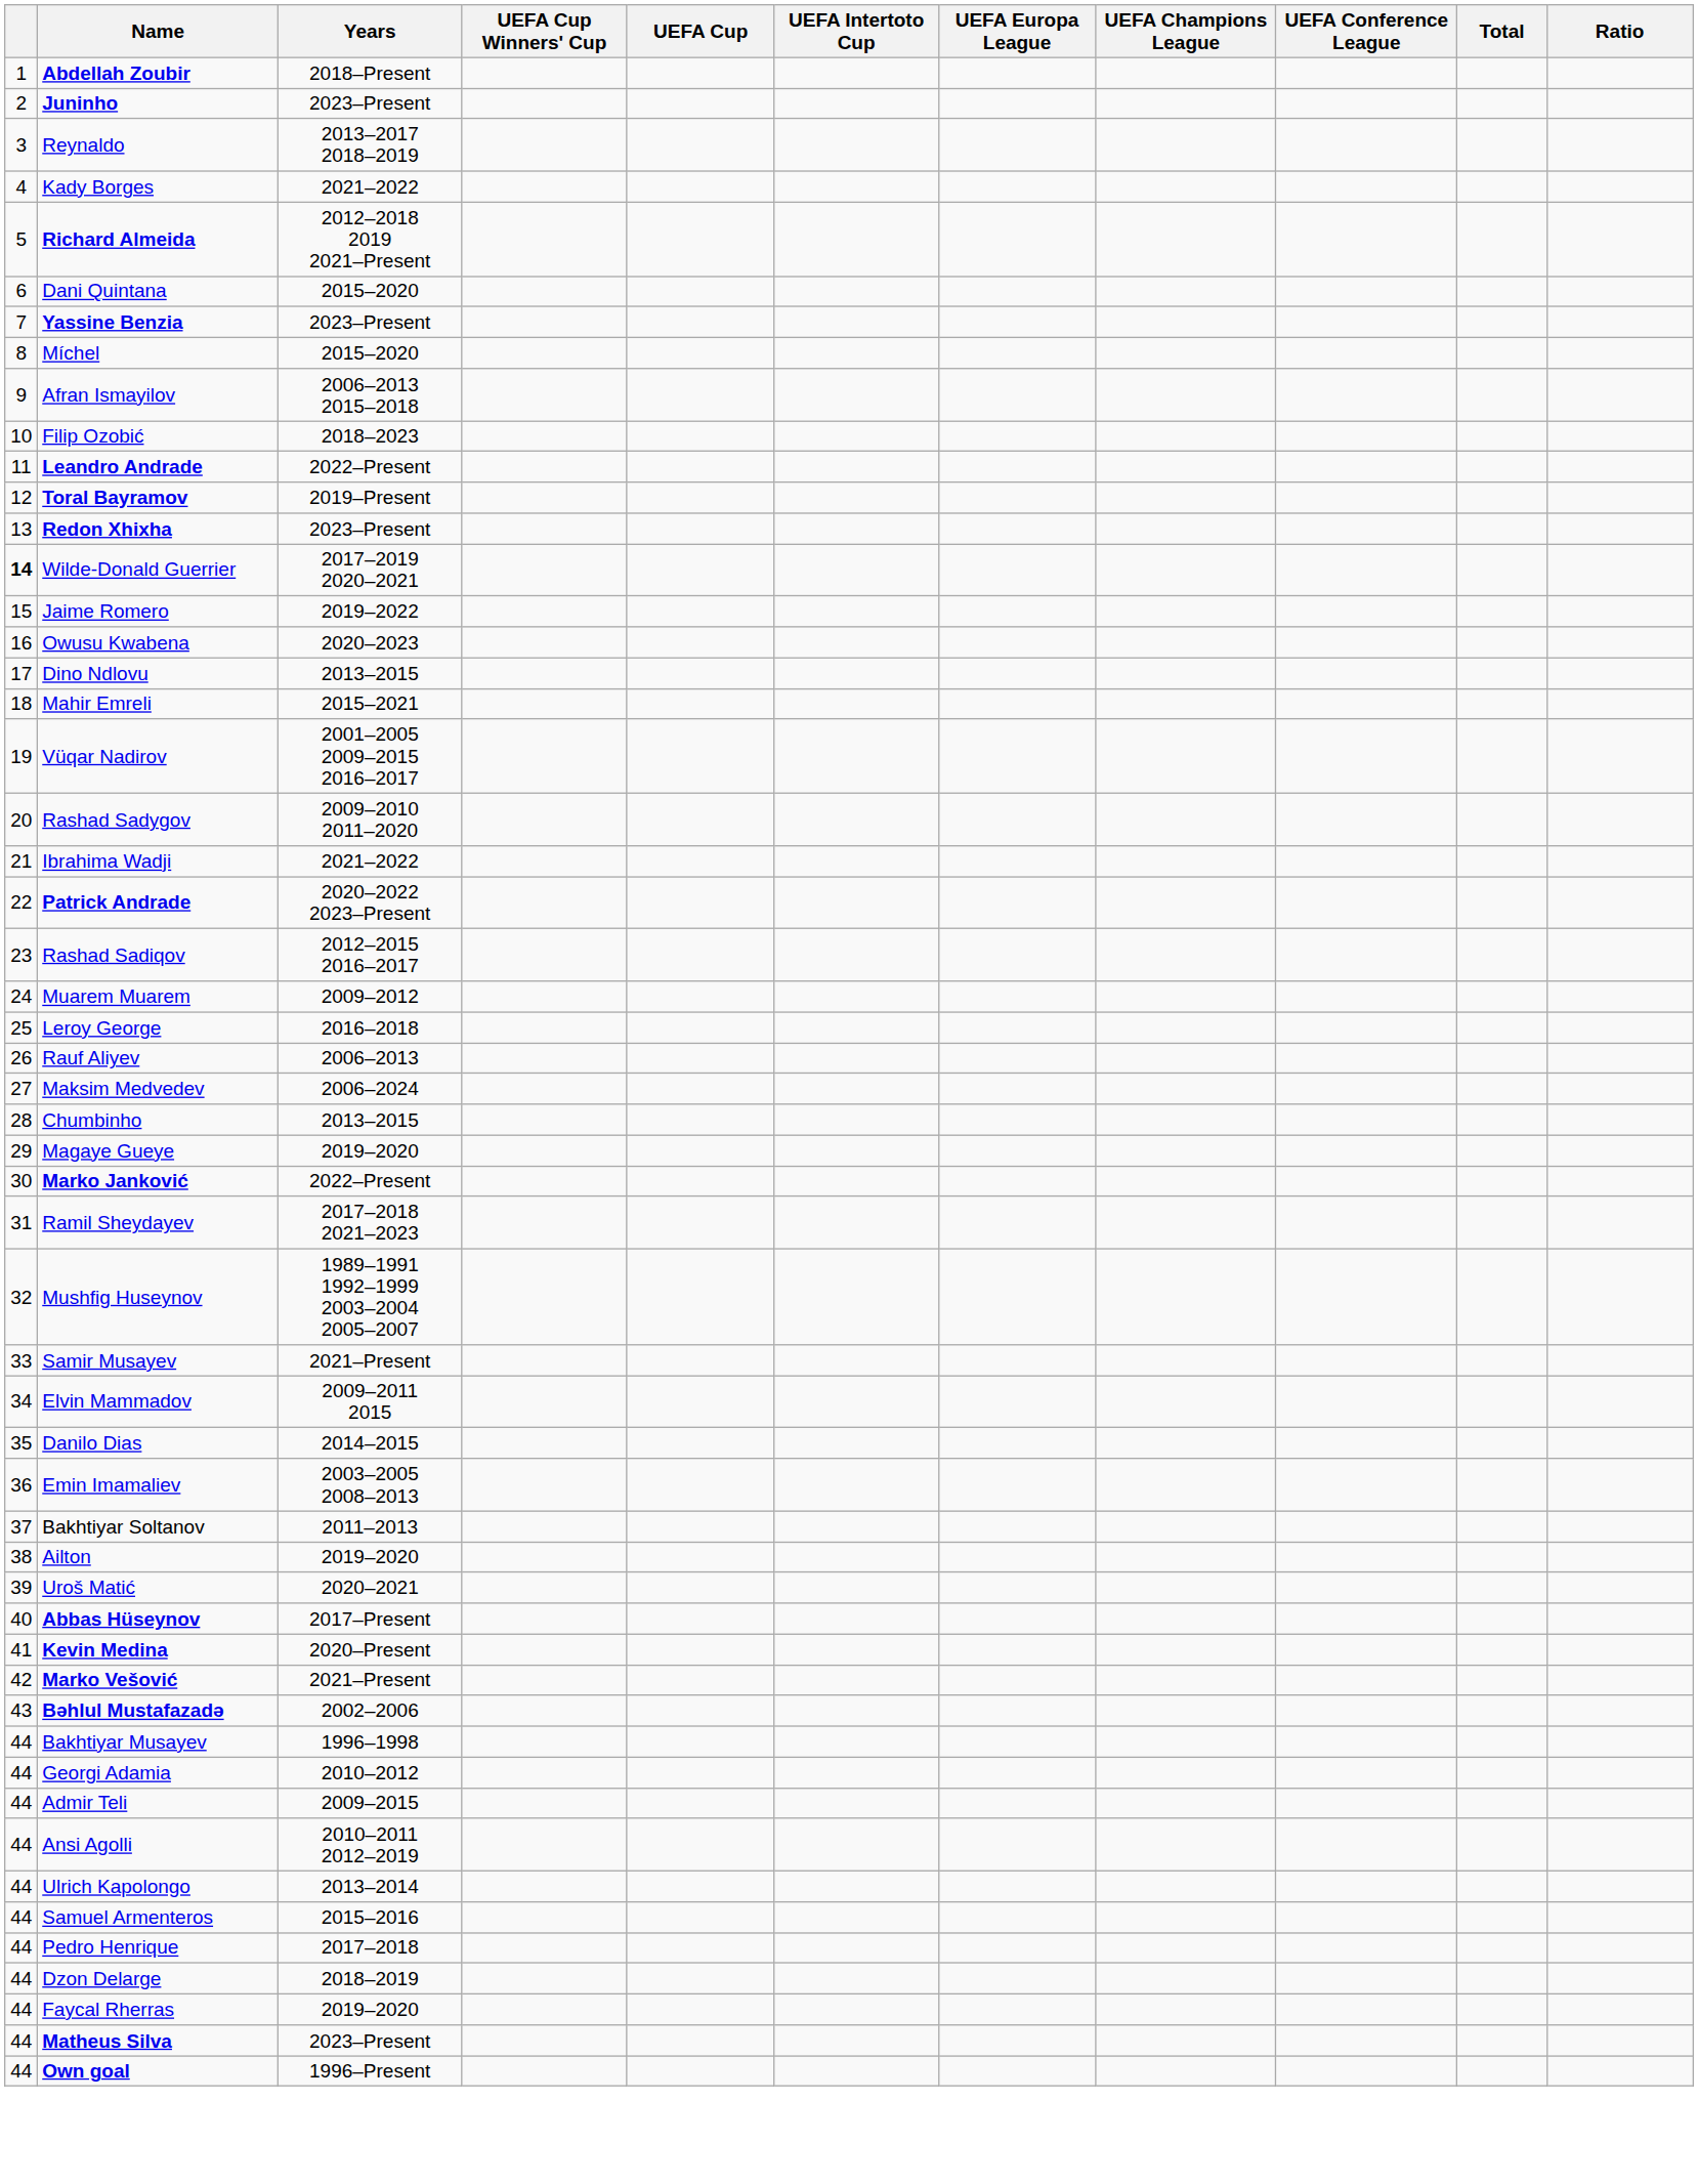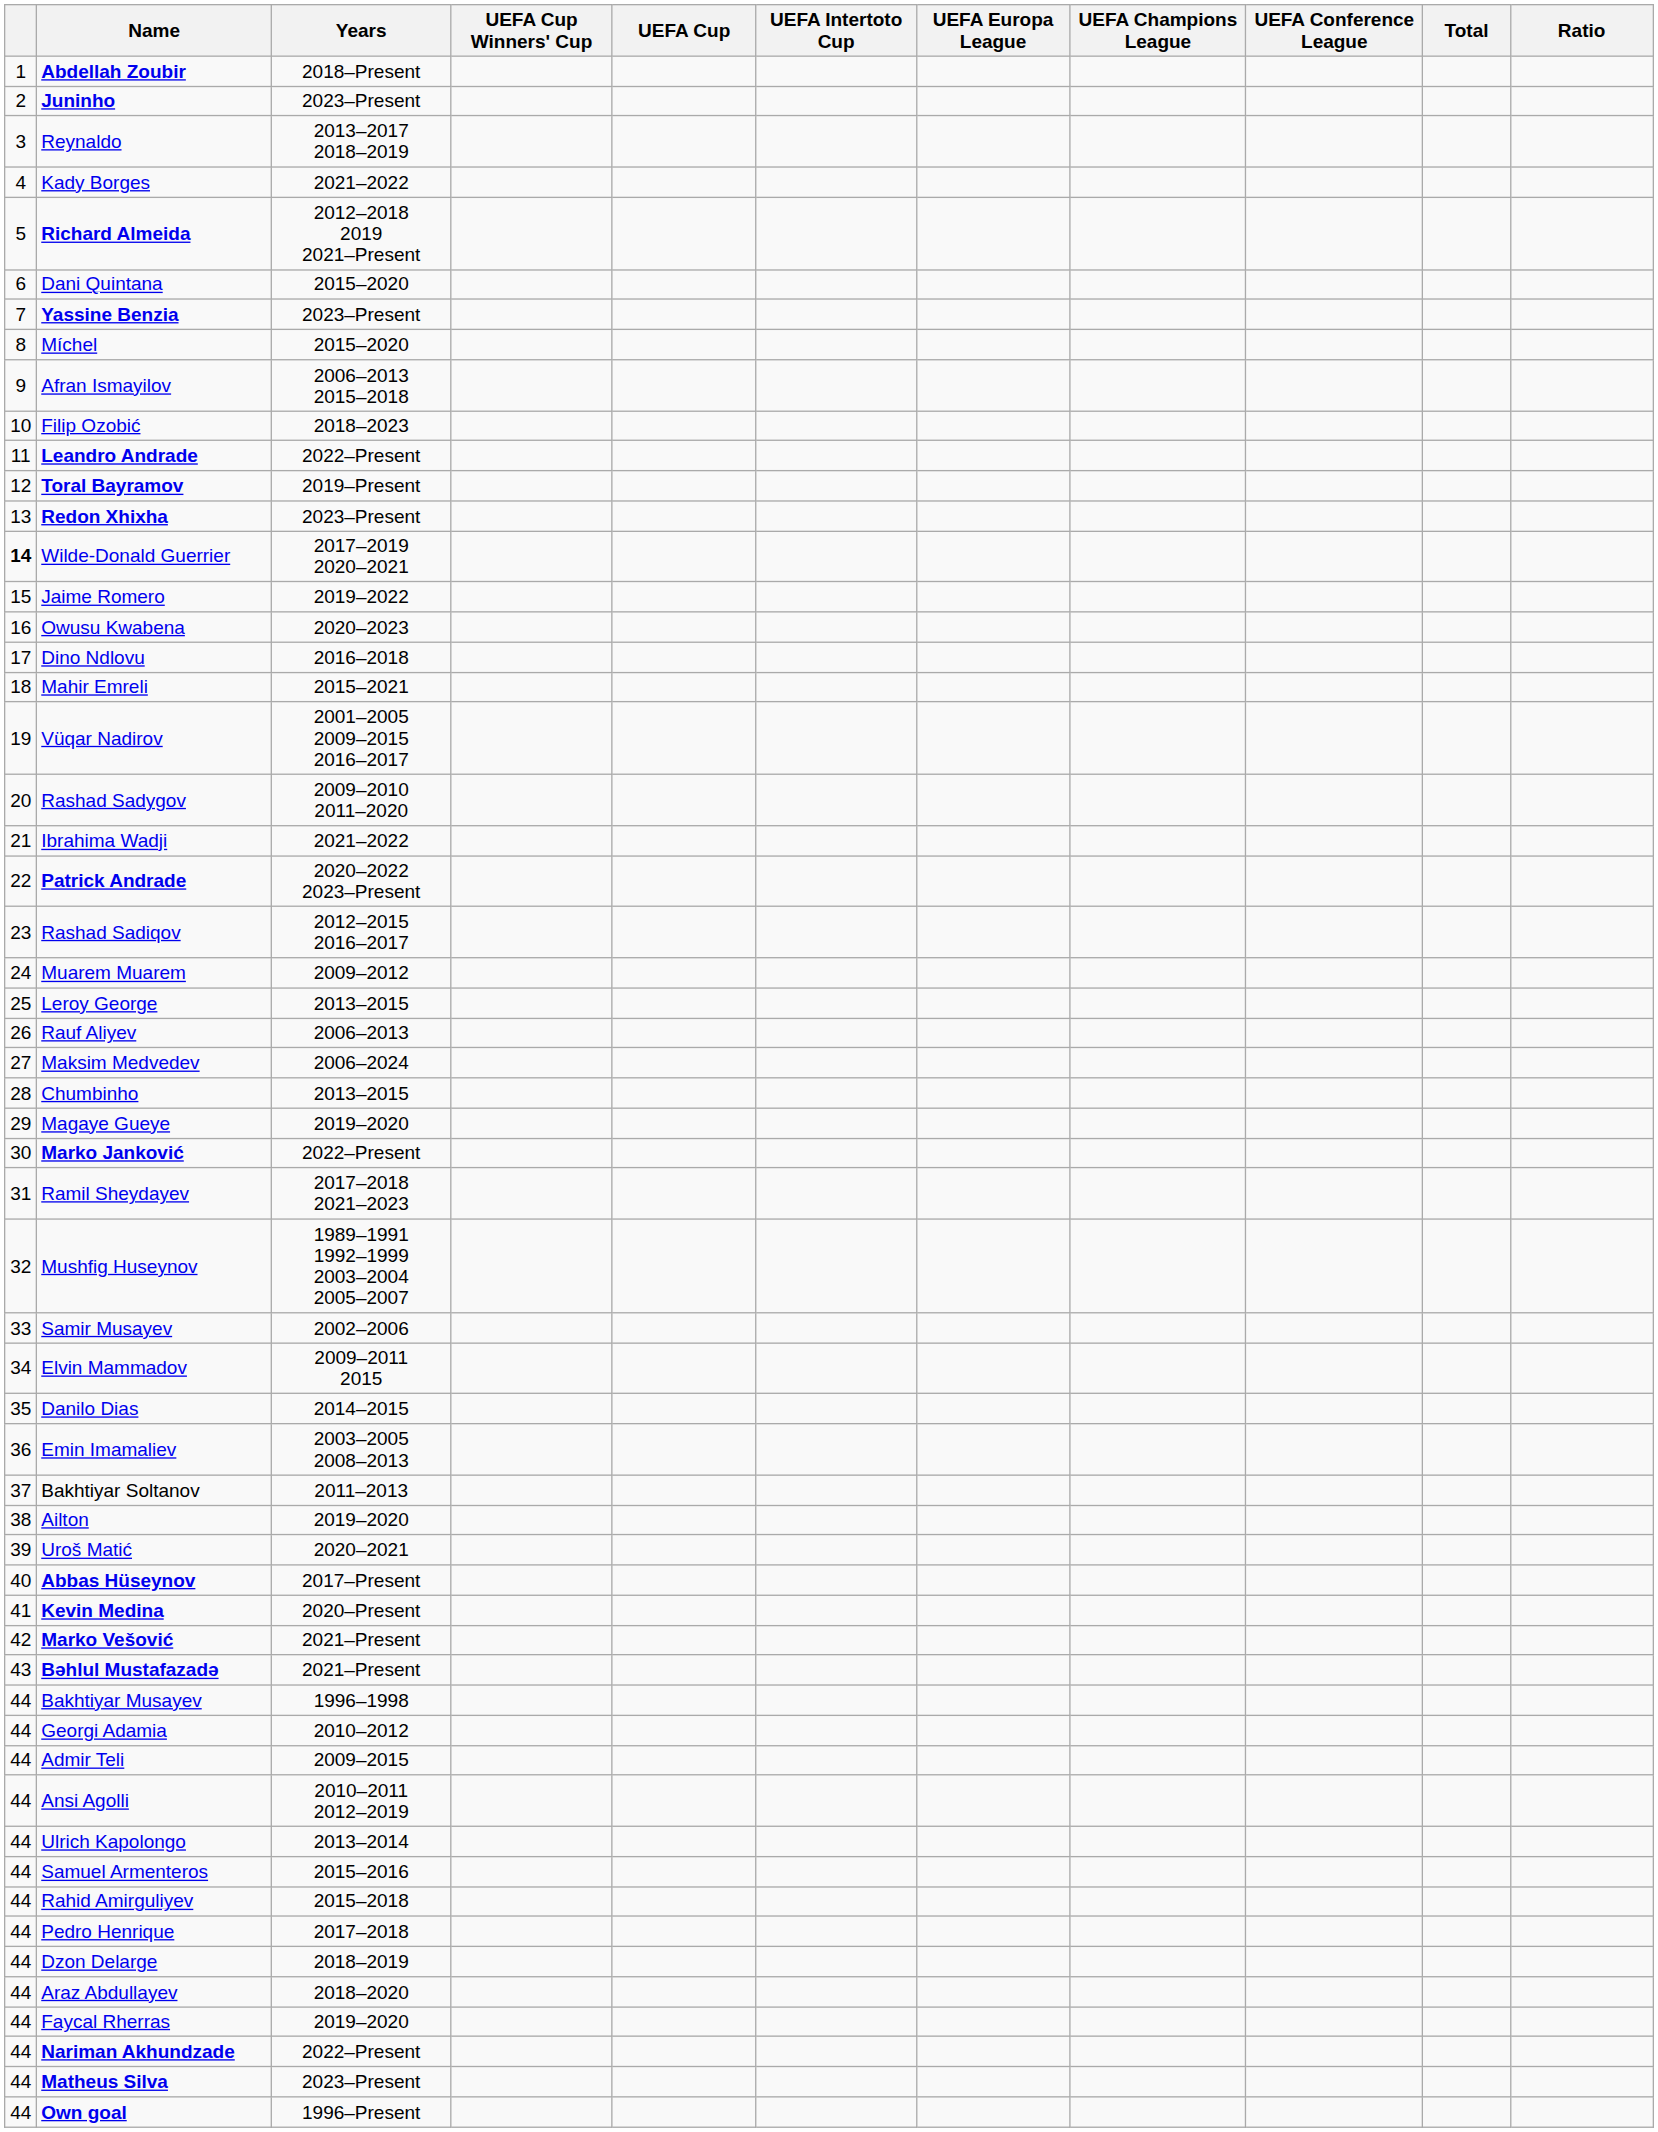Dino Ndlovu | Years: 2013–2015 -> 2016–2018
Leroy George | Years: 2016–2018 -> 2013–2015
Samir Musayev | Years: 2021–Present -> 2002–2006
Bəhlul Mustafazadə | Years: 2002–2006 -> 2021–Present
+ row: 44 | Rahid Amirguliyev | 2015–2018
+ row: 44 | Araz Abdullayev | 2018–2020
+ row: 44 | Nariman Akhundzade | 2022–Present
